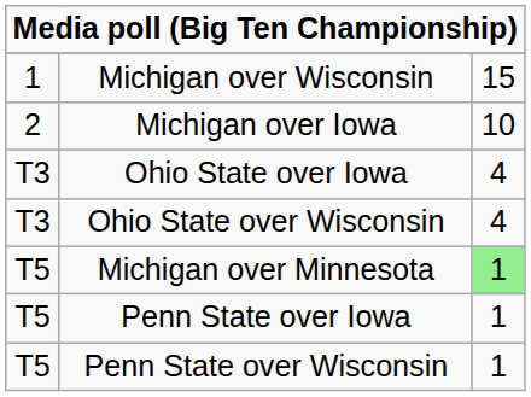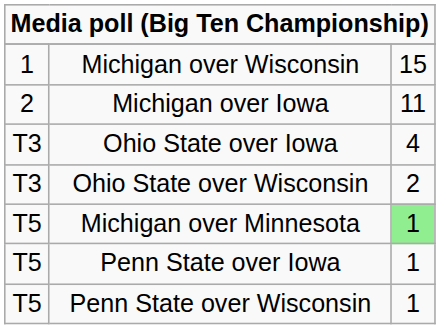Michigan over Iowa | column 3: 10 -> 11
Ohio State over Wisconsin | column 3: 4 -> 2
